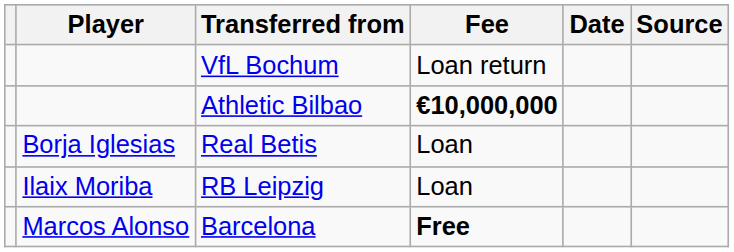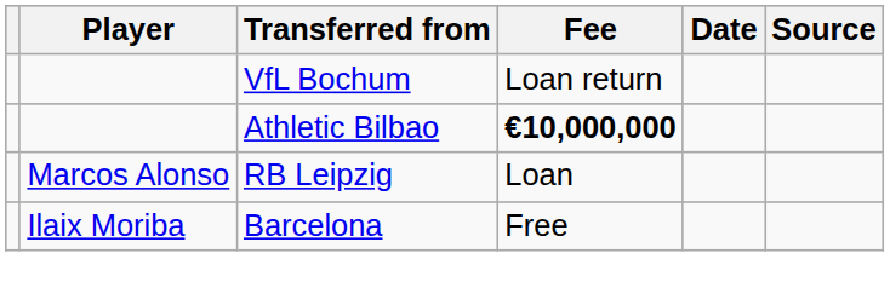- row: Borja Iglesias | Real Betis | Loan
RB Leipzig | Player: Ilaix Moriba -> Marcos Alonso
Barcelona | Player: Marcos Alonso -> Ilaix Moriba
Barcelona | Fee: bold -> normal
